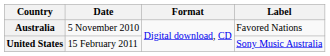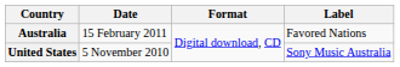Australia | Date: 5 November 2010 -> 15 February 2011
United States | Date: 15 February 2011 -> 5 November 2010
